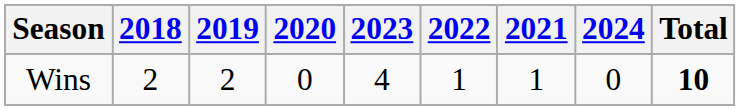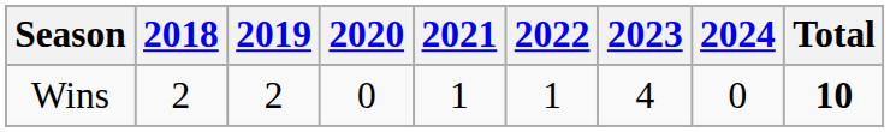columns swapped: 2021 <-> 2023
